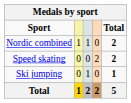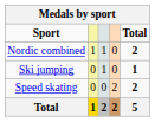rows swapped: Ski jumping <-> Speed skating
